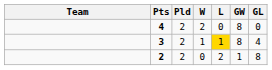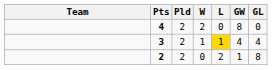3 | GW: 8 -> 4
